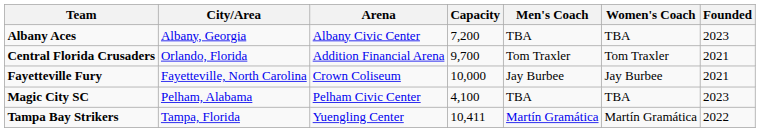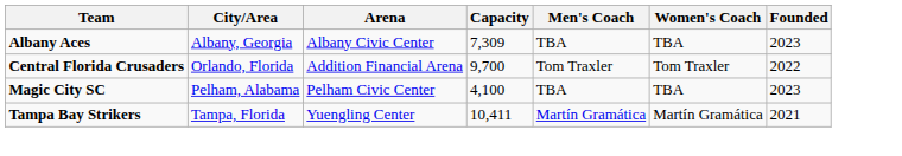Albany Aces | Capacity: 7,200 -> 7,309
Central Florida Crusaders | Founded: 2021 -> 2022
- row: Fayetteville Fury | Fayetteville, North Carolina | Crown Coliseum | 10,000 | Jay Burbee | Jay Burbee | 2021
Tampa Bay Strikers | Founded: 2022 -> 2021
